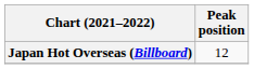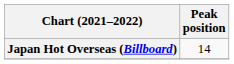Japan Hot Overseas (Billboard) | Peak position: 12 -> 14
